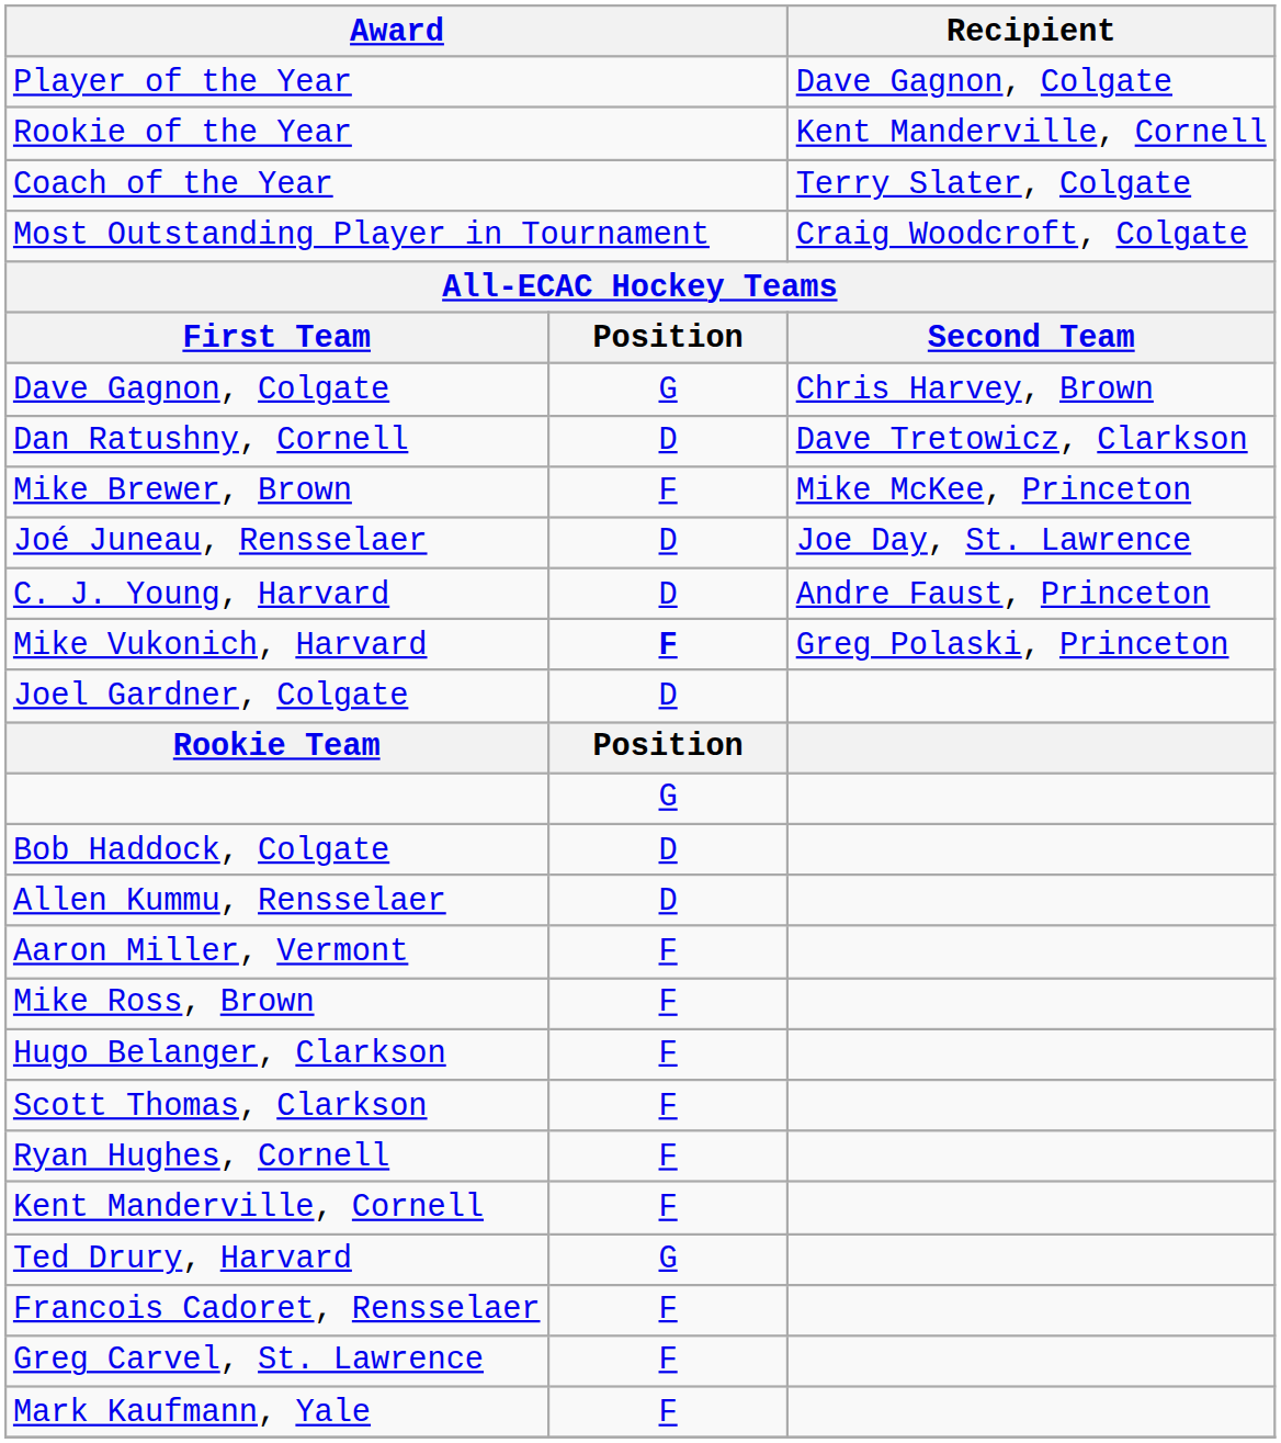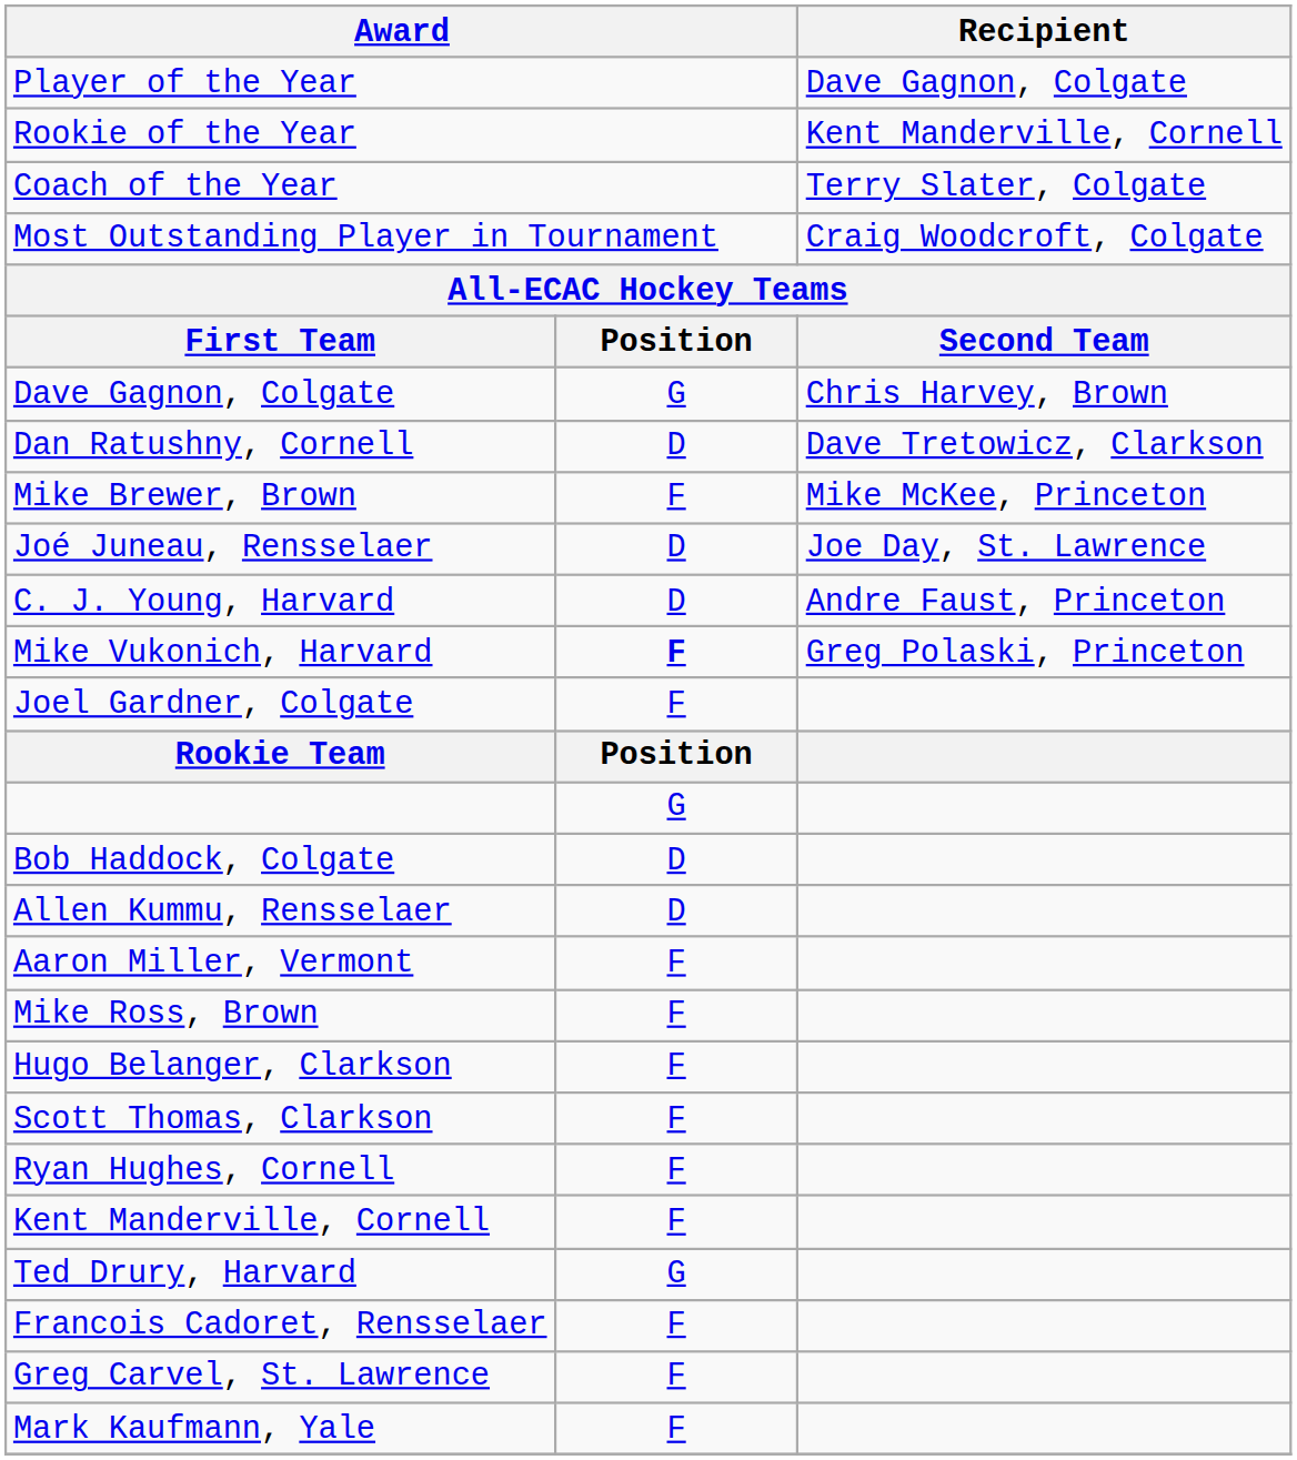Joel Gardner, Colgate | column 2: D -> F
